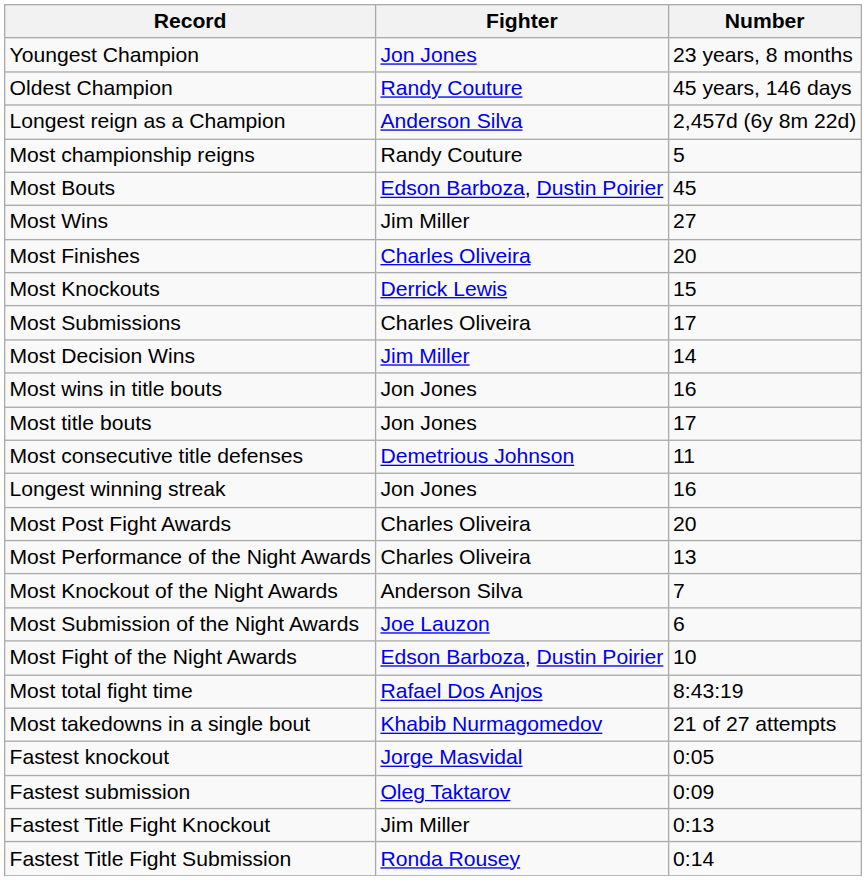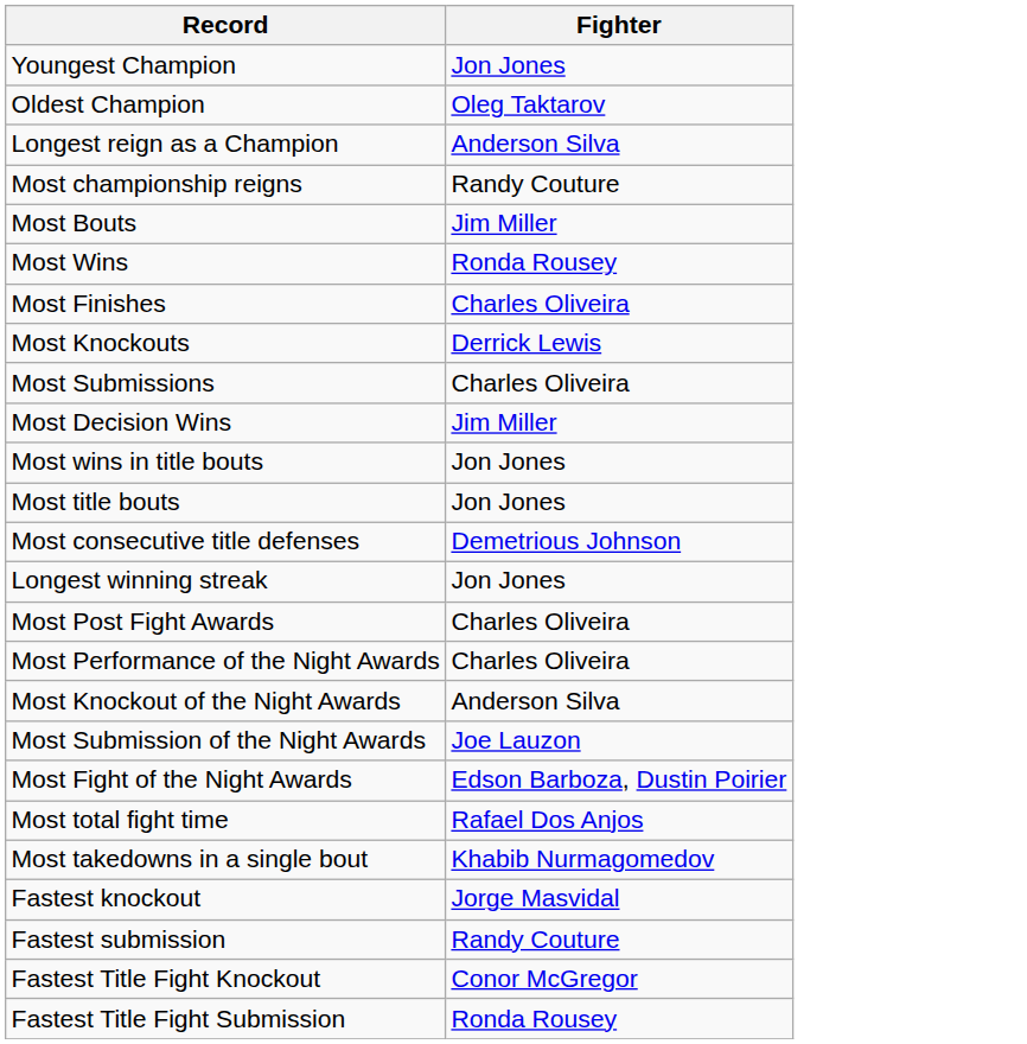- column: Number | 23 years, 8 months | 45 years, 146 days | 2,457d (6y 8m 22d) | 5 | 45 | 27 | 20 | 15 | 17 | 14 | 16 | 17 | 11 | 16 | 20 | 13 | 7 | 6 | 10 | 8:43:19 | 21 of 27 attempts | 0:05 | 0:09 | 0:13 | 0:14
Oldest Champion | Fighter: Randy Couture -> Oleg Taktarov
Most Bouts | Fighter: Edson Barboza, Dustin Poirier -> Jim Miller
Most Wins | Fighter: Jim Miller -> Ronda Rousey
Fastest submission | Fighter: Oleg Taktarov -> Randy Couture
Fastest Title Fight Knockout | Fighter: Jim Miller -> Conor McGregor
